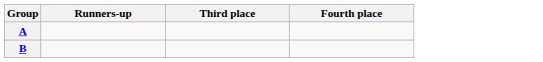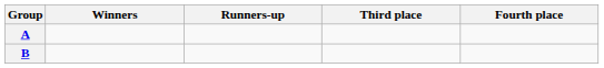+ column: Winners
